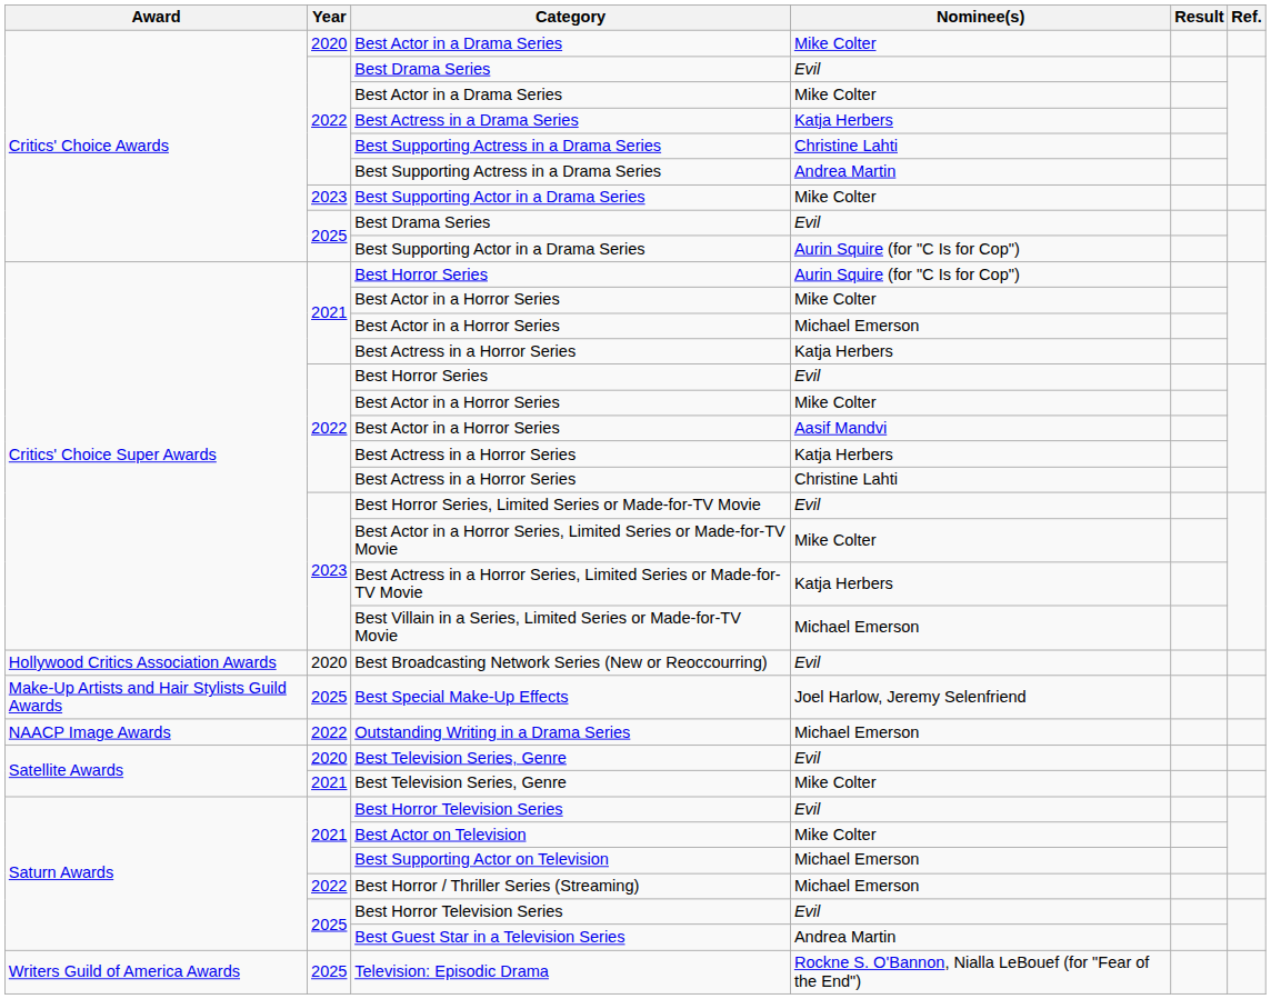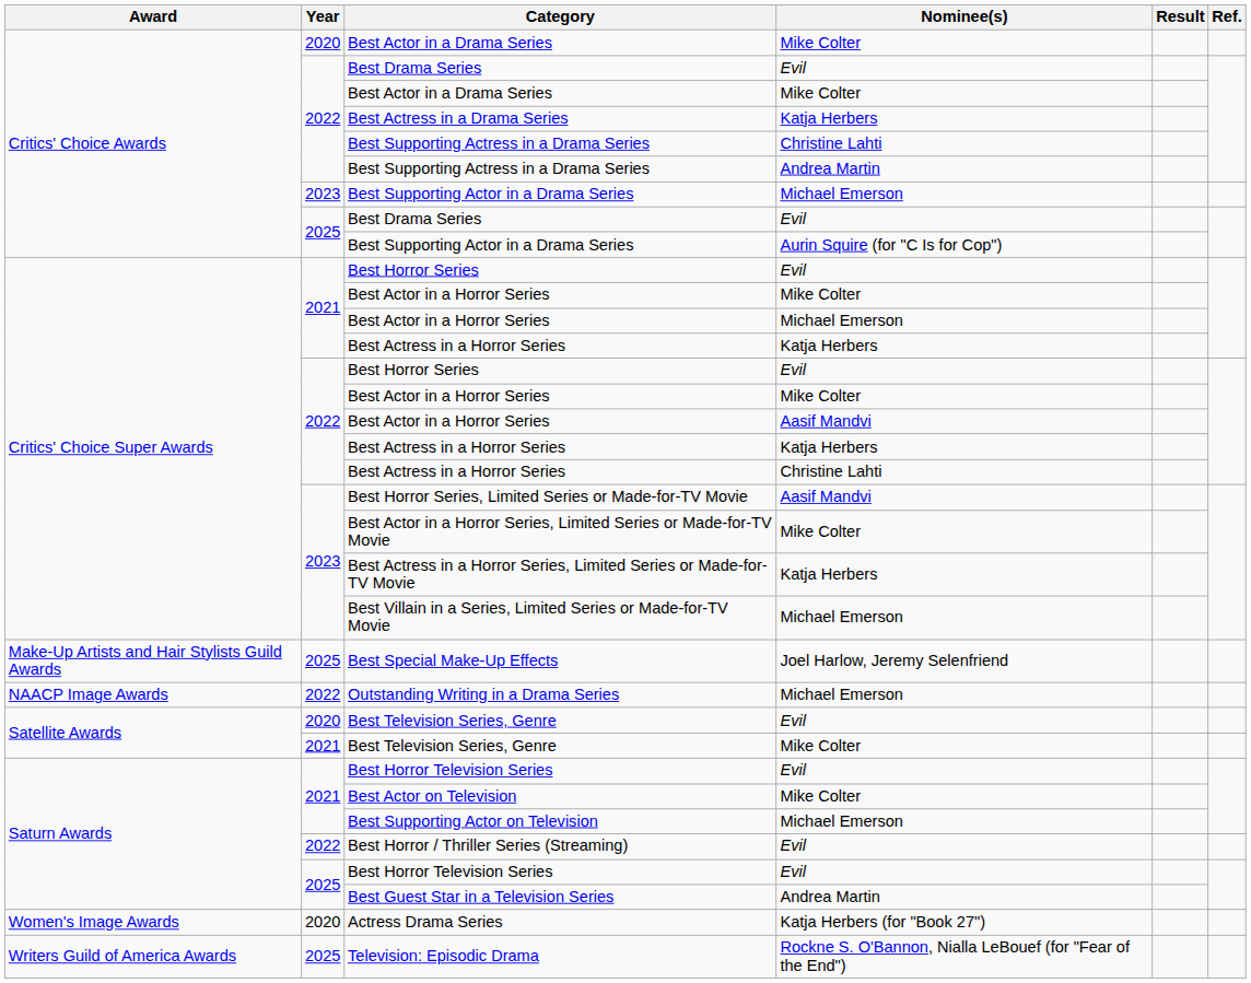2023 / Best Supporting Actor in a Drama Series | Nominee(s): Mike Colter -> Michael Emerson
2021 / Best Horror Series | Nominee(s): Aurin Squire (for "C Is for Cop") -> Evil
Best Horror Series, Limited Series or Made-for-TV Movie | Nominee(s): Evil -> Aasif Mandvi
- row: Hollywood Critics Association Awards | 2020 | Best Broadcasting Network Series (New or Reoccourring) | Evil
Best Horror / Thriller Series (Streaming) | Nominee(s): Michael Emerson -> Evil
+ row: Women's Image Awards | 2020 | Actress Drama Series | Katja Herbers (for "Book 27")
